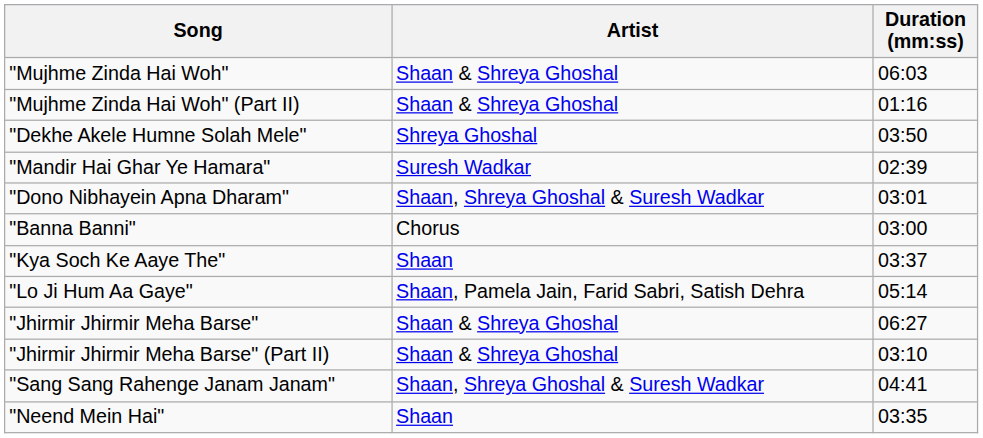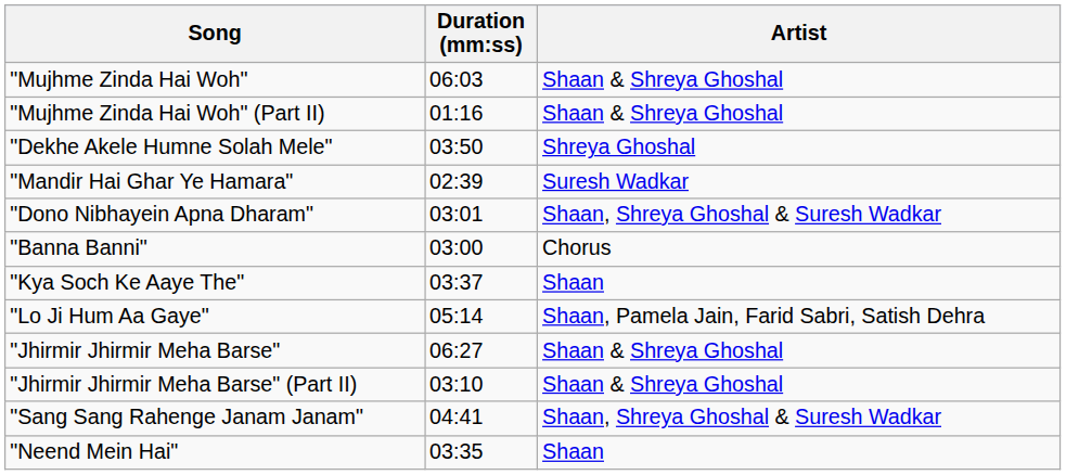columns swapped: Artist <-> Duration (mm:ss)
